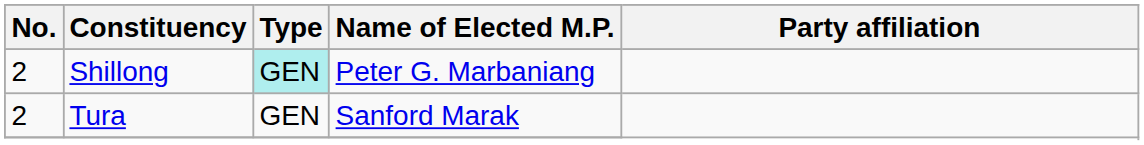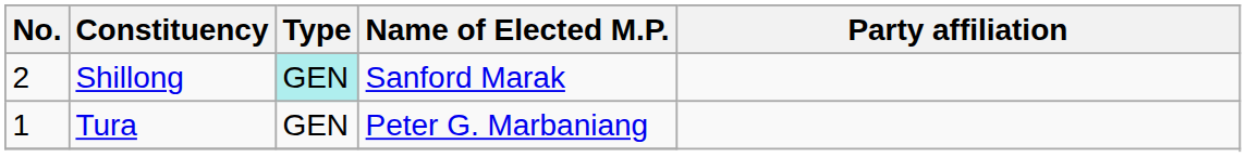Shillong | Name of Elected M.P.: Peter G. Marbaniang -> Sanford Marak
Tura | No.: 2 -> 1
Tura | Name of Elected M.P.: Sanford Marak -> Peter G. Marbaniang
